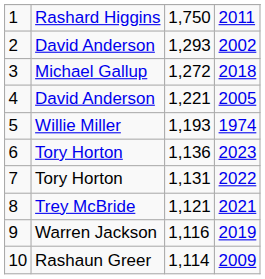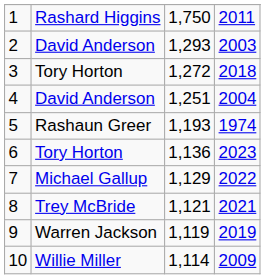2 | column 4: 2002 -> 2003
3 | column 2: Michael Gallup -> Tory Horton
4 | column 3: 1,221 -> 1,251
4 | column 4: 2005 -> 2004
5 | column 2: Willie Miller -> Rashaun Greer
7 | column 2: Tory Horton -> Michael Gallup
7 | column 3: 1,131 -> 1,129
9 | column 3: 1,116 -> 1,119
10 | column 2: Rashaun Greer -> Willie Miller
